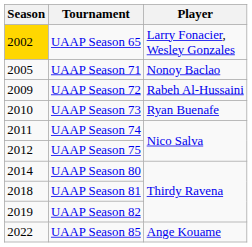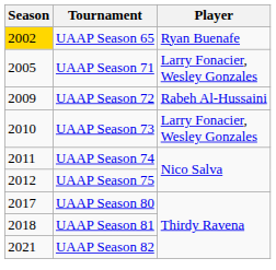UAAP Season 65 | Player: Larry Fonacier, Wesley Gonzales -> Ryan Buenafe
UAAP Season 71 | Player: Nonoy Baclao -> Larry Fonacier, Wesley Gonzales
UAAP Season 73 | Player: Ryan Buenafe -> Larry Fonacier, Wesley Gonzales
UAAP Season 80 | Season: 2014 -> 2017
UAAP Season 82 | Season: 2019 -> 2021
- row: 2022 | UAAP Season 85 | Ange Kouame
